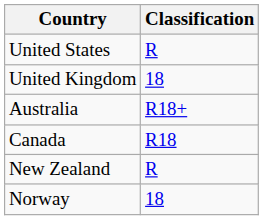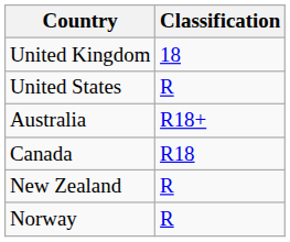rows swapped: United States <-> United Kingdom
Norway | Classification: 18 -> R
